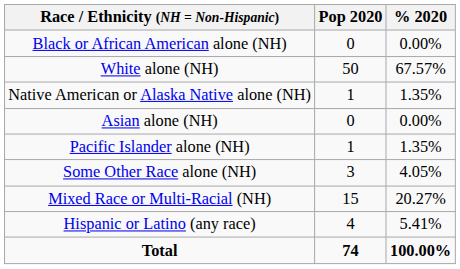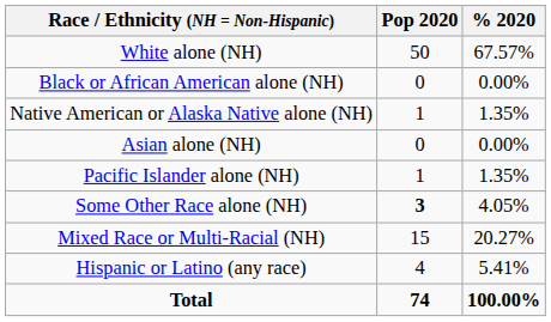rows swapped: White alone (NH) <-> Black or African American alone (NH)
Some Other Race alone (NH) | Pop 2020: normal -> bold
